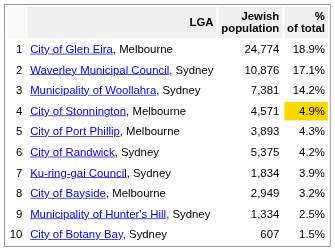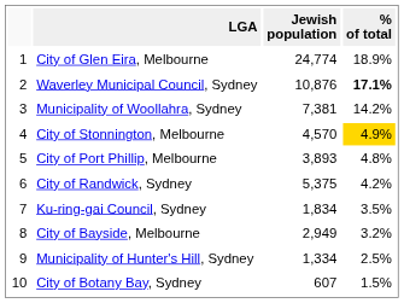Waverley Municipal Council, Sydney | % of total: normal -> bold
City of Stonnington, Melbourne | Jewish population: 4,571 -> 4,570
City of Port Phillip, Melbourne | % of total: 4.3% -> 4.8%
Ku-ring-gai Council, Sydney | % of total: 3.9% -> 3.5%
